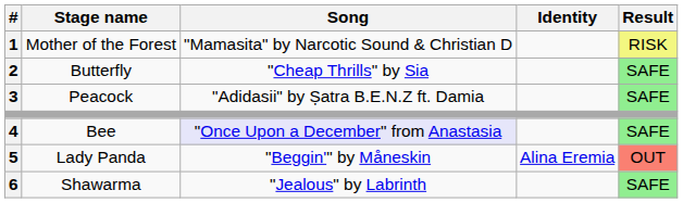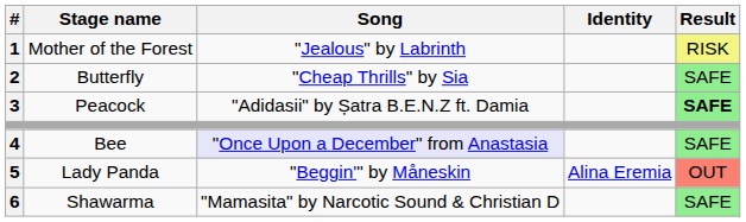Mother of the Forest | Song: "Mamasita" by Narcotic Sound & Christian D -> "Jealous" by Labrinth
Peacock | Result: normal -> bold
Shawarma | Song: "Jealous" by Labrinth -> "Mamasita" by Narcotic Sound & Christian D
